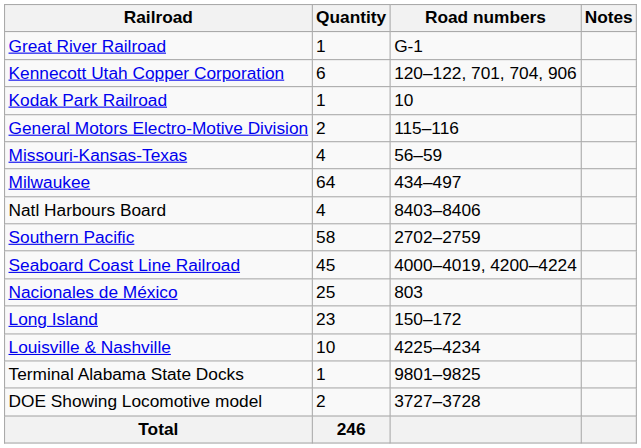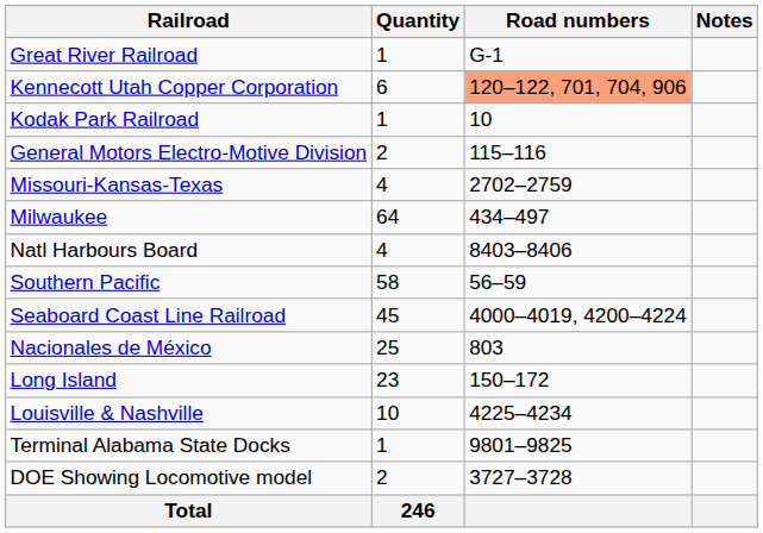Kennecott Utah Copper Corporation | Road numbers: no background -> lightsalmon background
Missouri-Kansas-Texas | Road numbers: 56–59 -> 2702–2759
Southern Pacific | Road numbers: 2702–2759 -> 56–59
